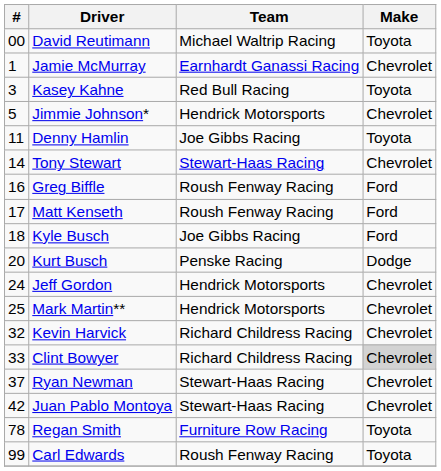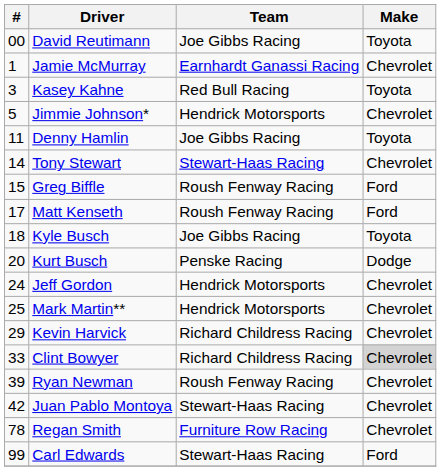David Reutimann | Team: Michael Waltrip Racing -> Joe Gibbs Racing
Greg Biffle | #: 16 -> 15
Kyle Busch | Make: Ford -> Toyota
Kevin Harvick | #: 32 -> 29
Ryan Newman | #: 37 -> 39
Ryan Newman | Team: Stewart-Haas Racing -> Roush Fenway Racing
Regan Smith | Make: Toyota -> Chevrolet
Carl Edwards | Team: Roush Fenway Racing -> Stewart-Haas Racing
Carl Edwards | Make: Toyota -> Ford
